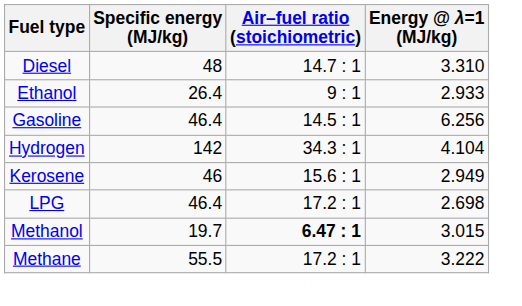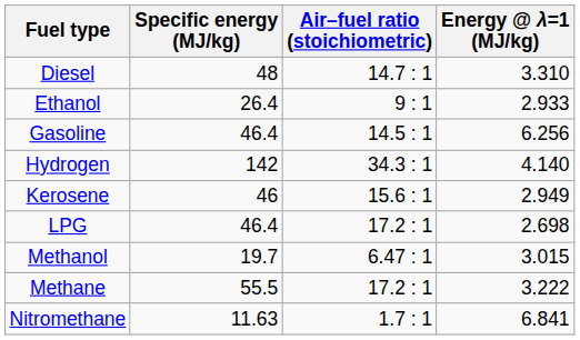Hydrogen | Energy @ λ=1 (MJ/kg): 4.104 -> 4.140
Methanol | Air–fuel ratio (stoichiometric): bold -> normal
+ row: Nitromethane | 11.63 | 1.7 : 1 | 6.841
